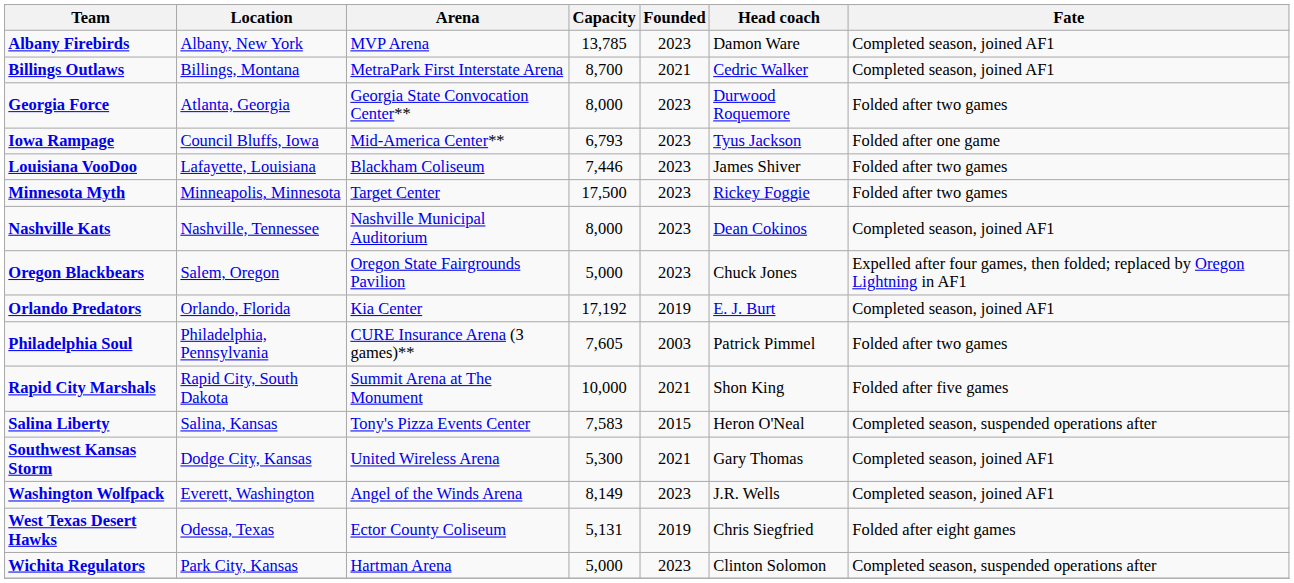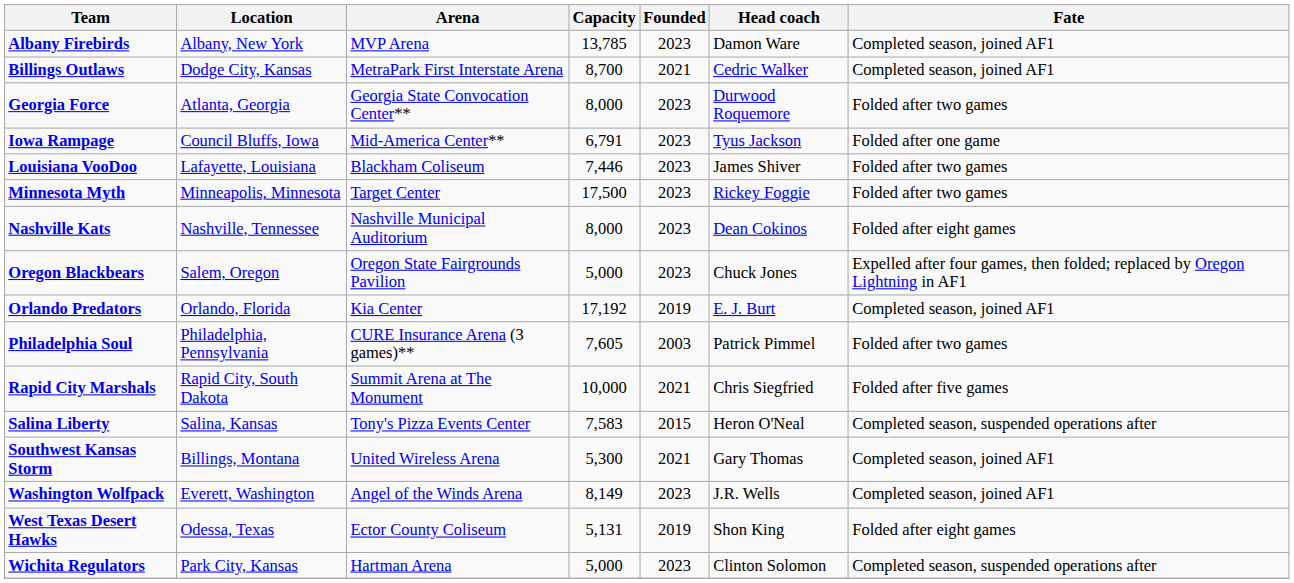Billings Outlaws | Location: Billings, Montana -> Dodge City, Kansas
Iowa Rampage | Capacity: 6,793 -> 6,791
Nashville Kats | Fate: Completed season, joined AF1 -> Folded after eight games
Rapid City Marshals | Head coach: Shon King -> Chris Siegfried
Southwest Kansas Storm | Location: Dodge City, Kansas -> Billings, Montana
West Texas Desert Hawks | Head coach: Chris Siegfried -> Shon King
